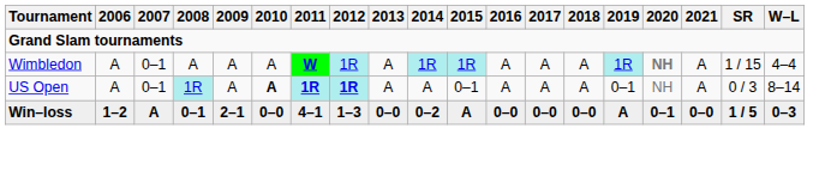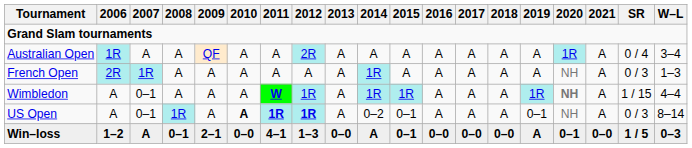+ row: Australian Open | 1R | A | A | QF | A | A | 2R | A | A | A | A | A | A | A | 1R | A | 0 / 4 | 3–4
+ row: French Open | 2R | 1R | A | A | A | A | A | A | 1R | A | A | A | A | A | NH | A | 0 / 3 | 1–3
US Open | 2014: A -> 0–2
Win–loss | 2014: 0–2 -> A
Win–loss | 2015: A -> 0–1
